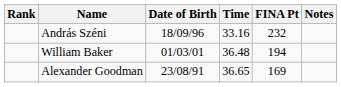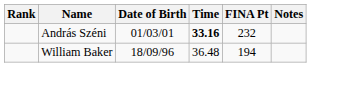András Széni | Date of Birth: 18/09/96 -> 01/03/01
András Széni | Time: normal -> bold
William Baker | Date of Birth: 01/03/01 -> 18/09/96
- row: Alexander Goodman | 23/08/91 | 36.65 | 169
